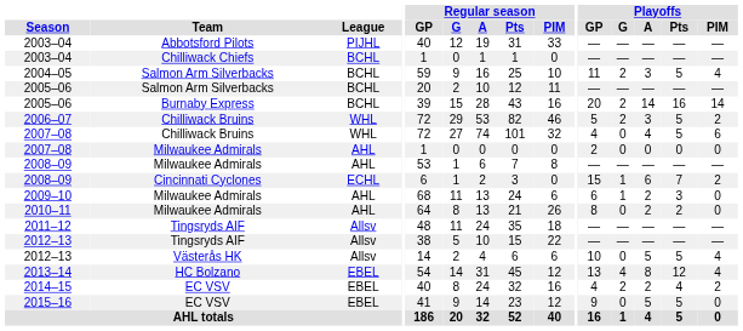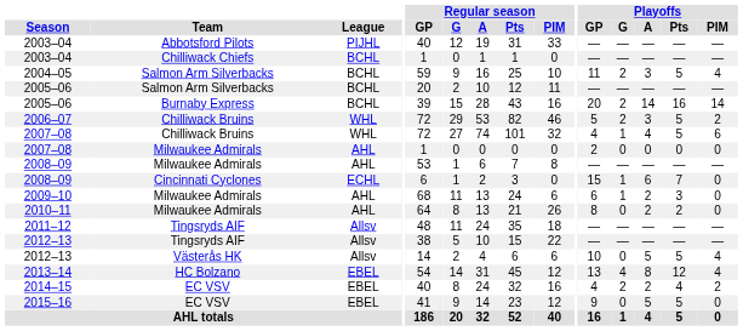2007–08 / Chilliwack Bruins | Playoffs / G: 0 -> 1
2008–09 / Cincinnati Cyclones | Playoffs / PIM: 2 -> 0
